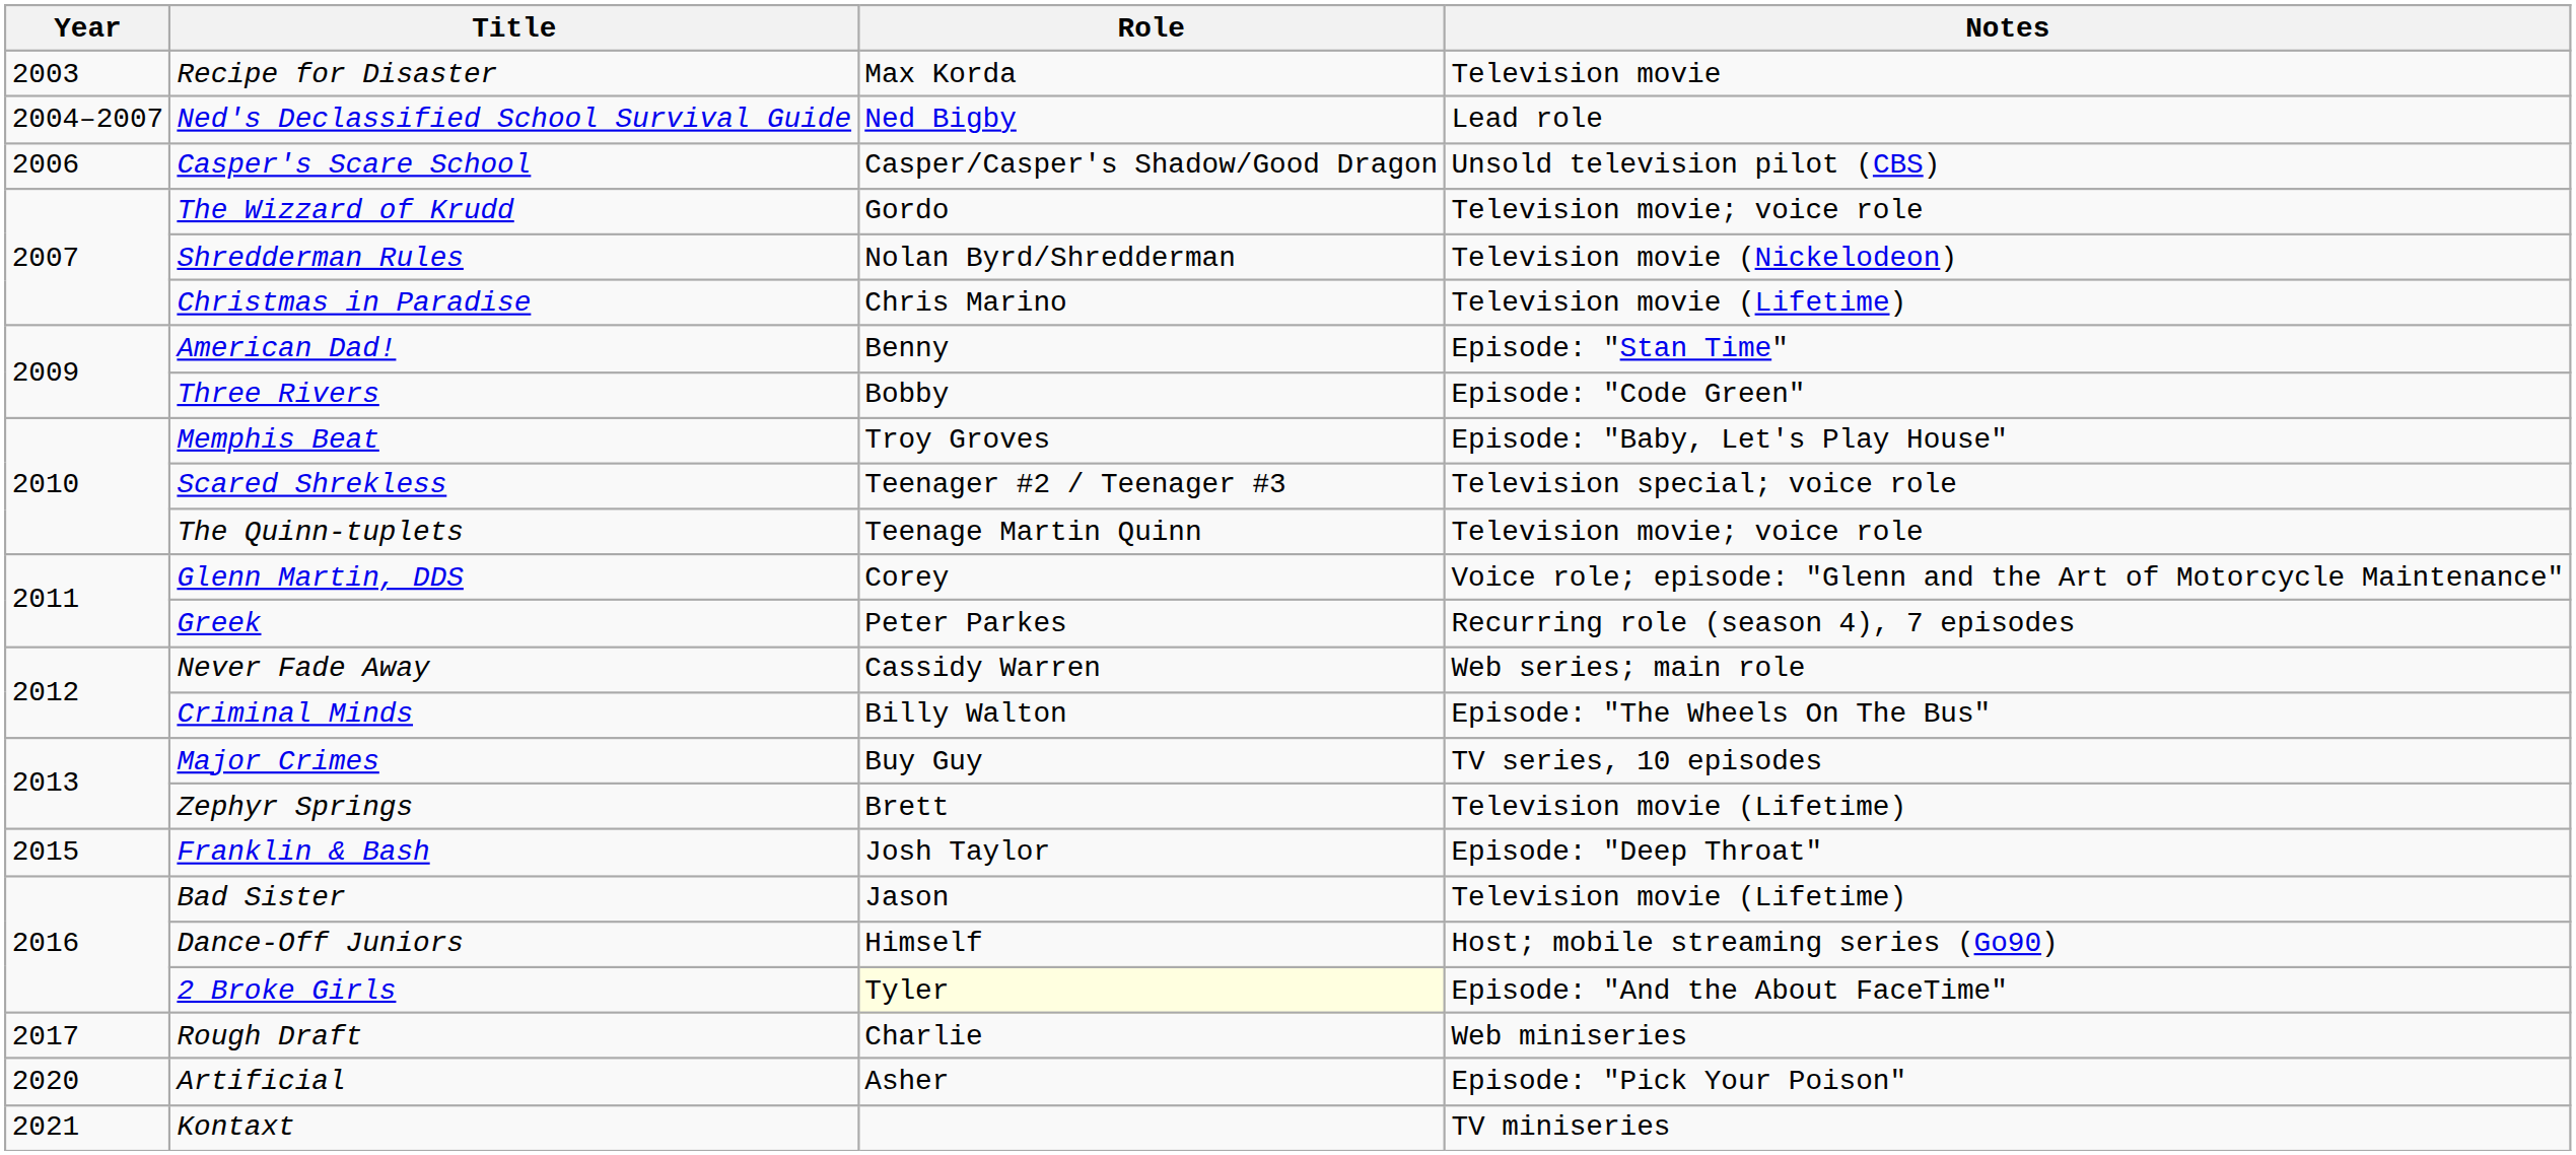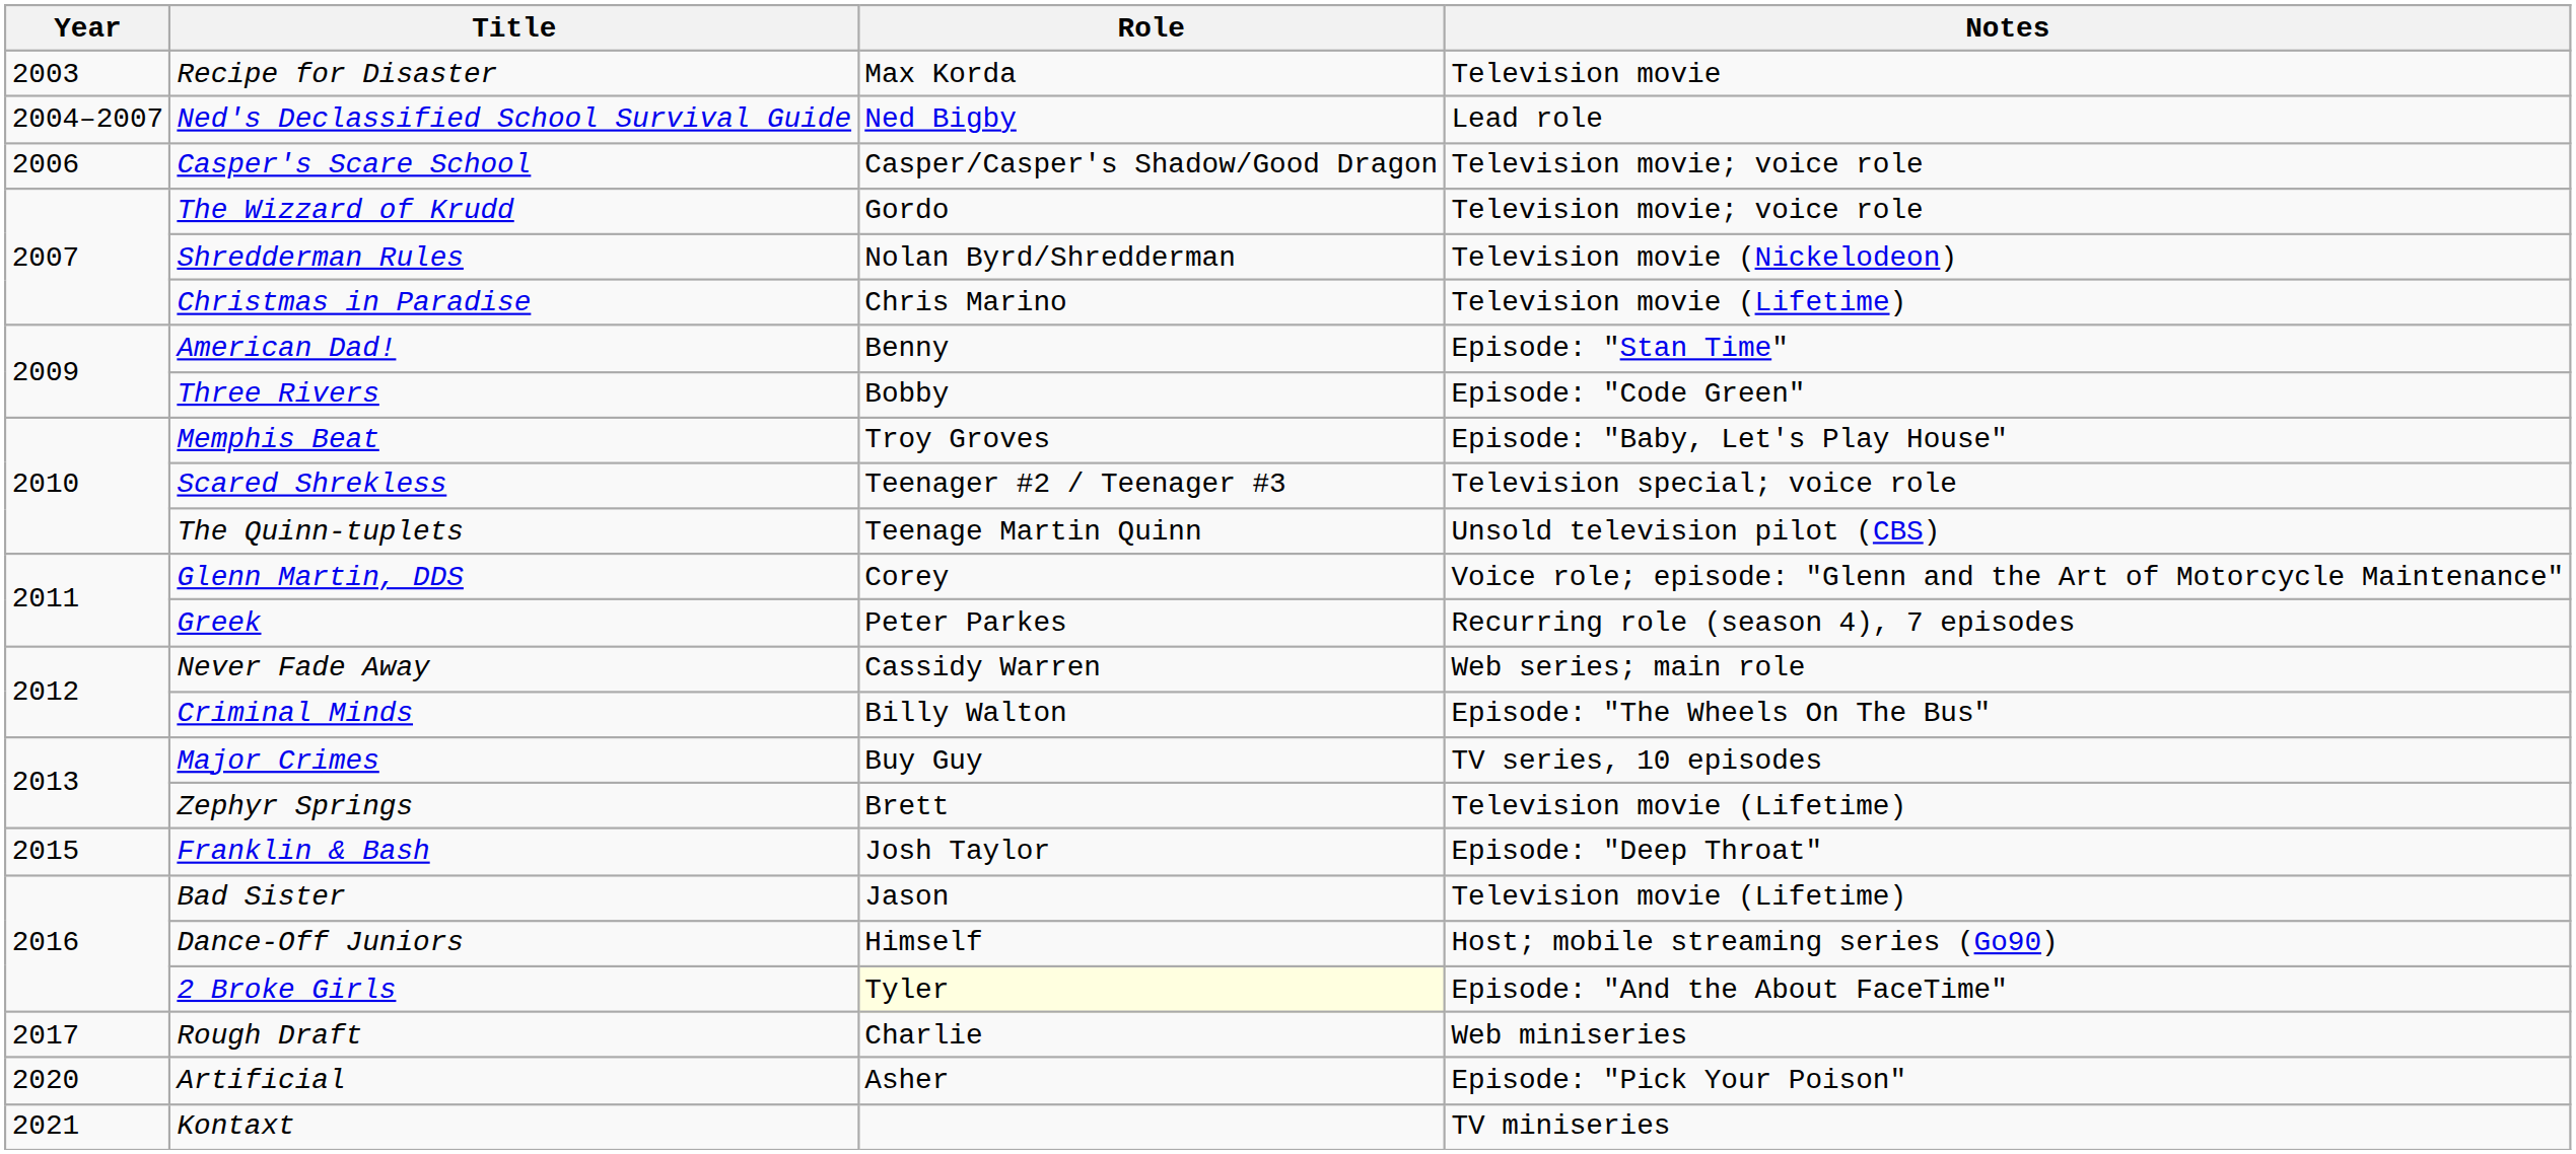Casper's Scare School | Notes: Unsold television pilot (CBS) -> Television movie; voice role
The Quinn-tuplets | Notes: Television movie; voice role -> Unsold television pilot (CBS)
